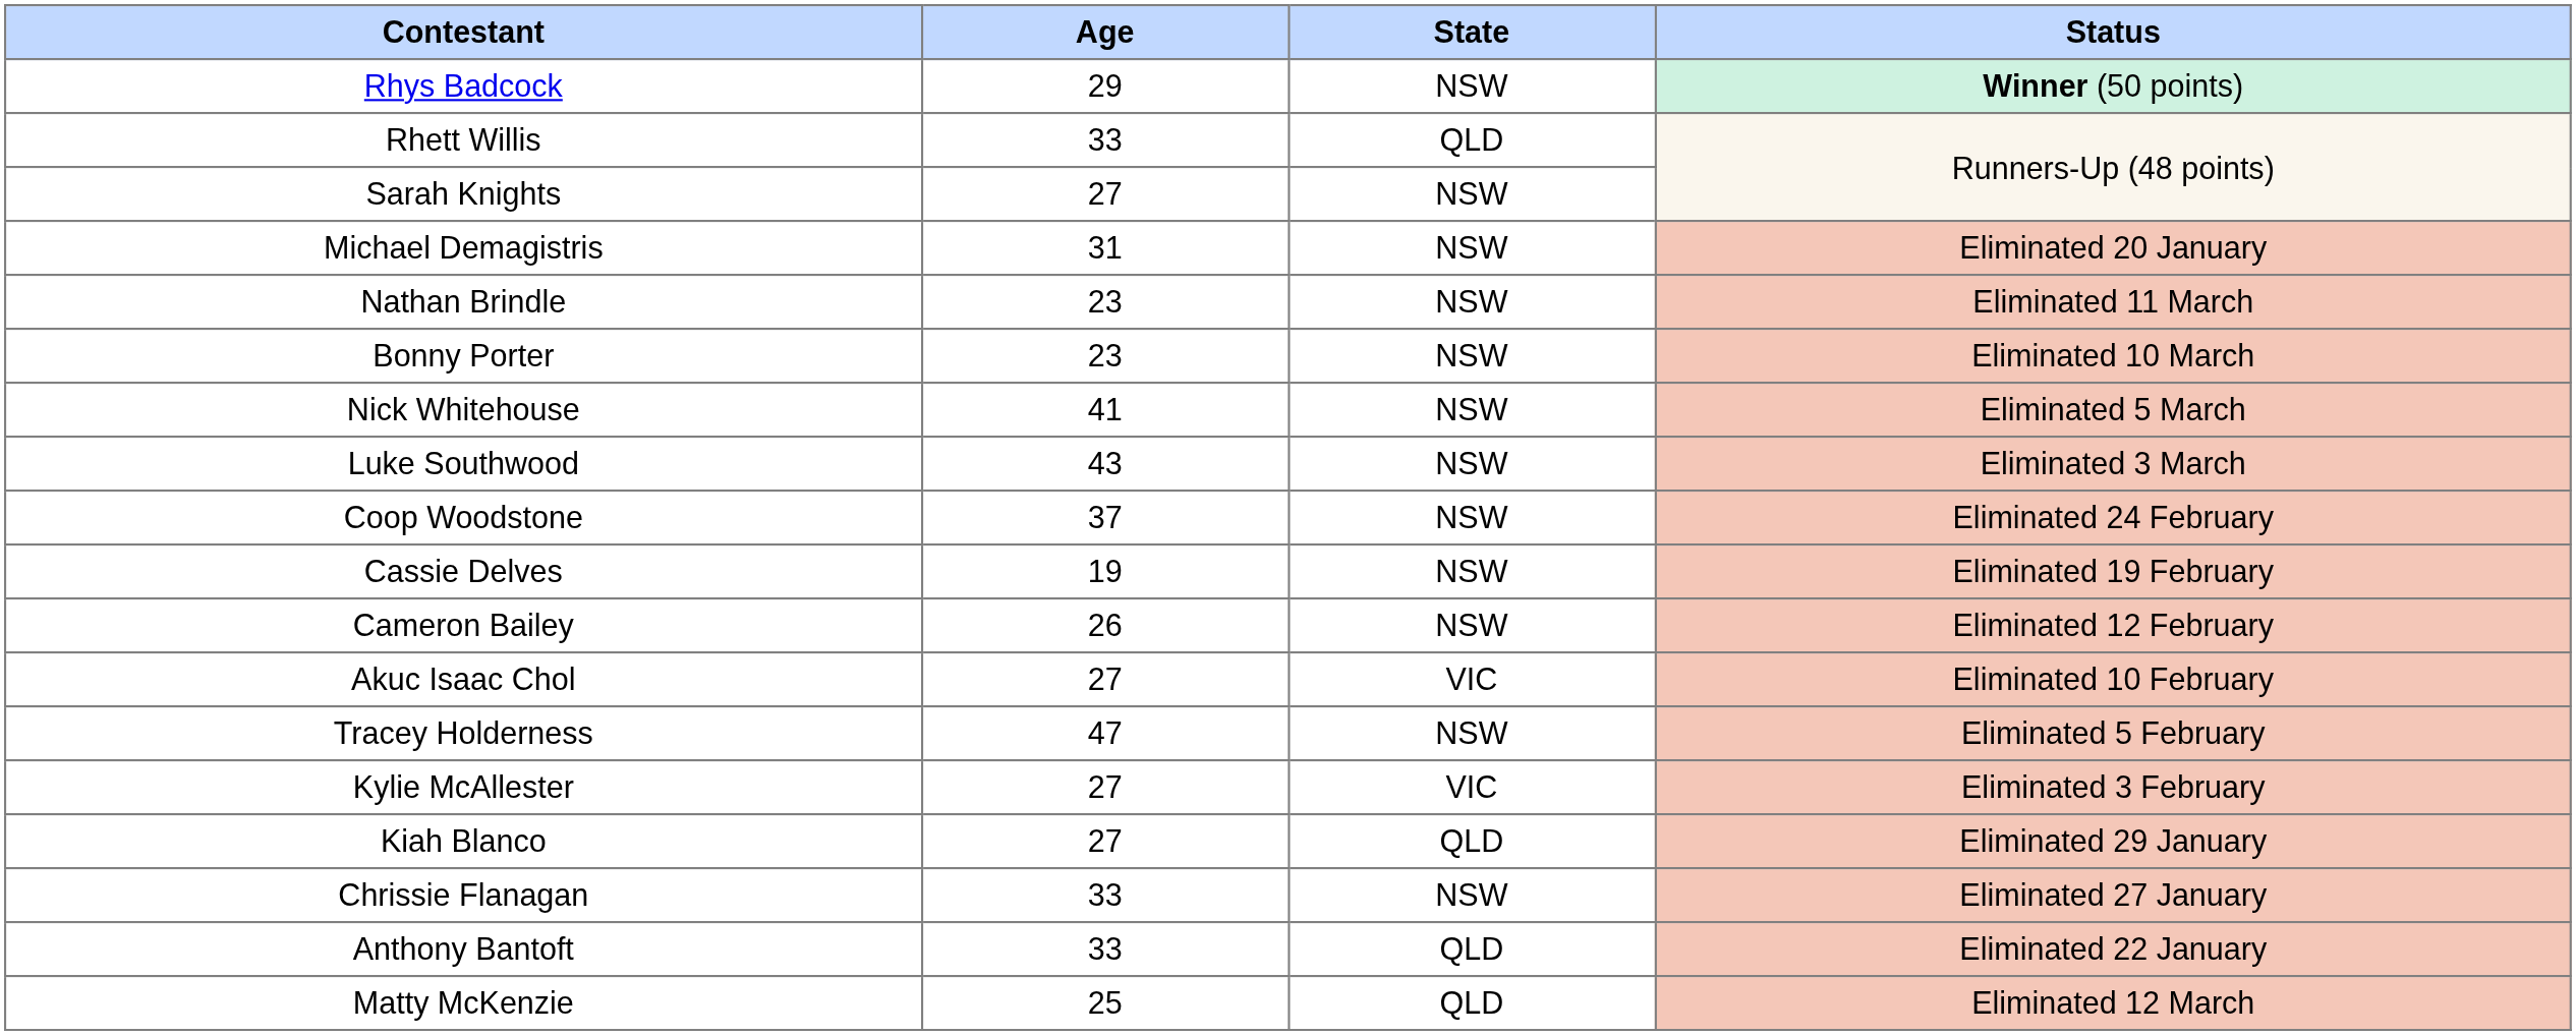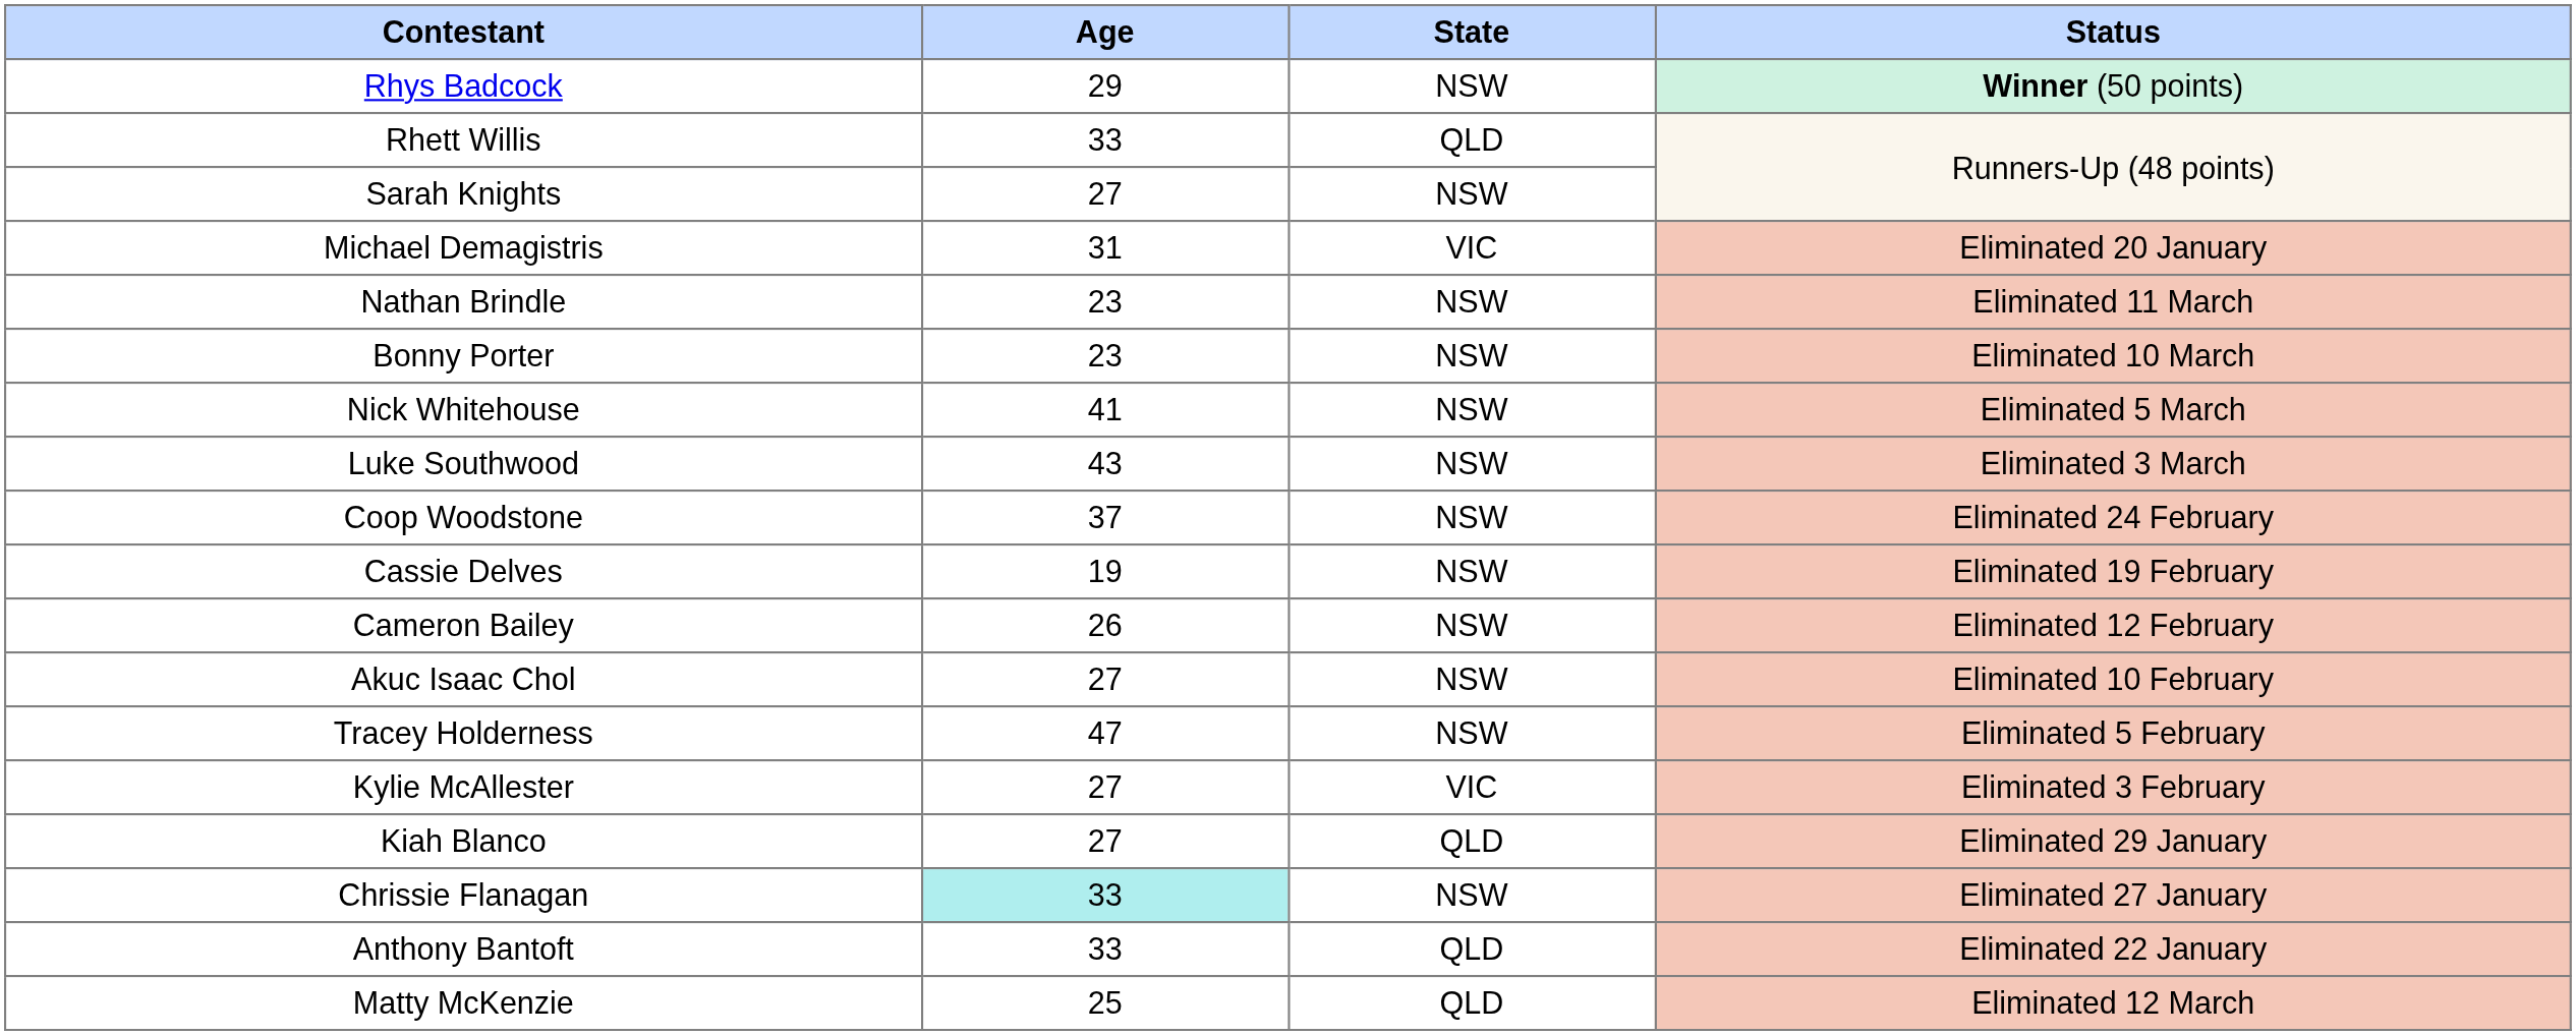Michael Demagistris | State: NSW -> VIC
Akuc Isaac Chol | State: VIC -> NSW
Chrissie Flanagan | Age: no background -> paleturquoise background
